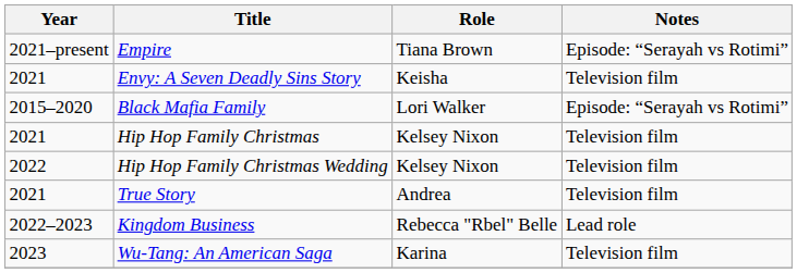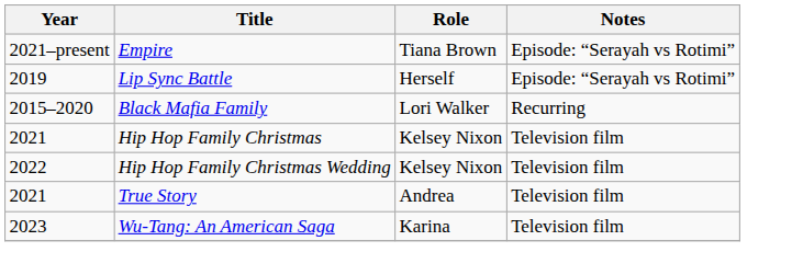+ row: 2019 | Lip Sync Battle | Herself | Episode: “Serayah vs Rotimi”
- row: 2021 | Envy: A Seven Deadly Sins Story | Keisha | Television film
Black Mafia Family | Notes: Episode: “Serayah vs Rotimi” -> Recurring
- row: 2022–2023 | Kingdom Business | Rebecca "Rbel" Belle | Lead role
